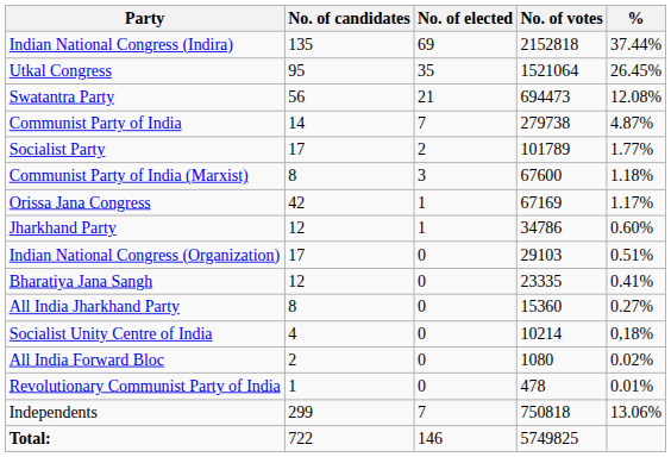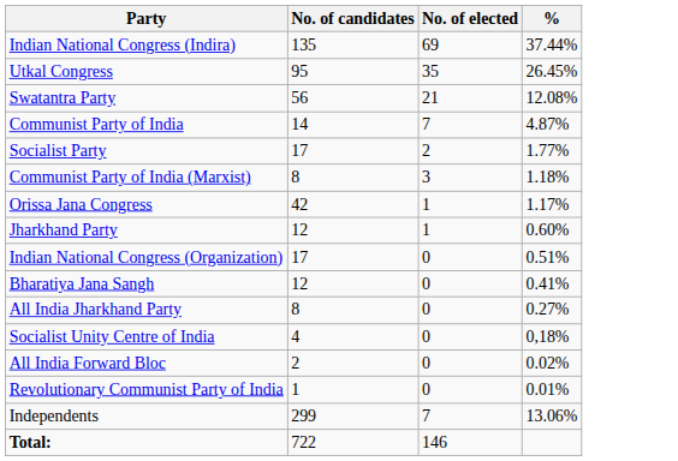- column: No. of votes | 2152818 | 1521064 | 694473 | 279738 | 101789 | 67600 | 67169 | 34786 | 29103 | 23335 | 15360 | 10214 | 1080 | 478 | 750818 | 5749825
